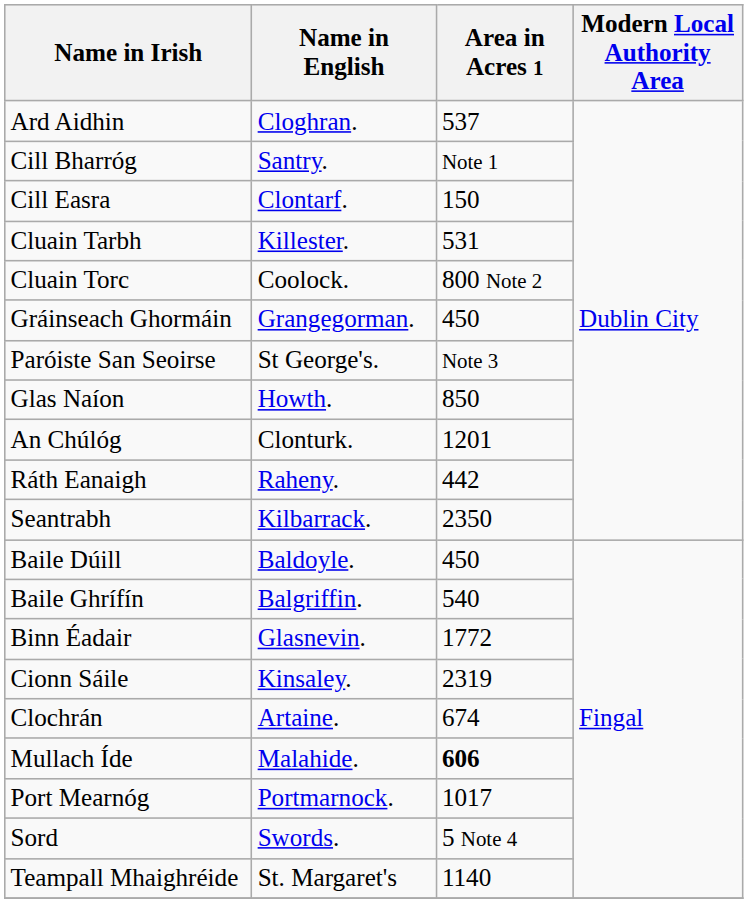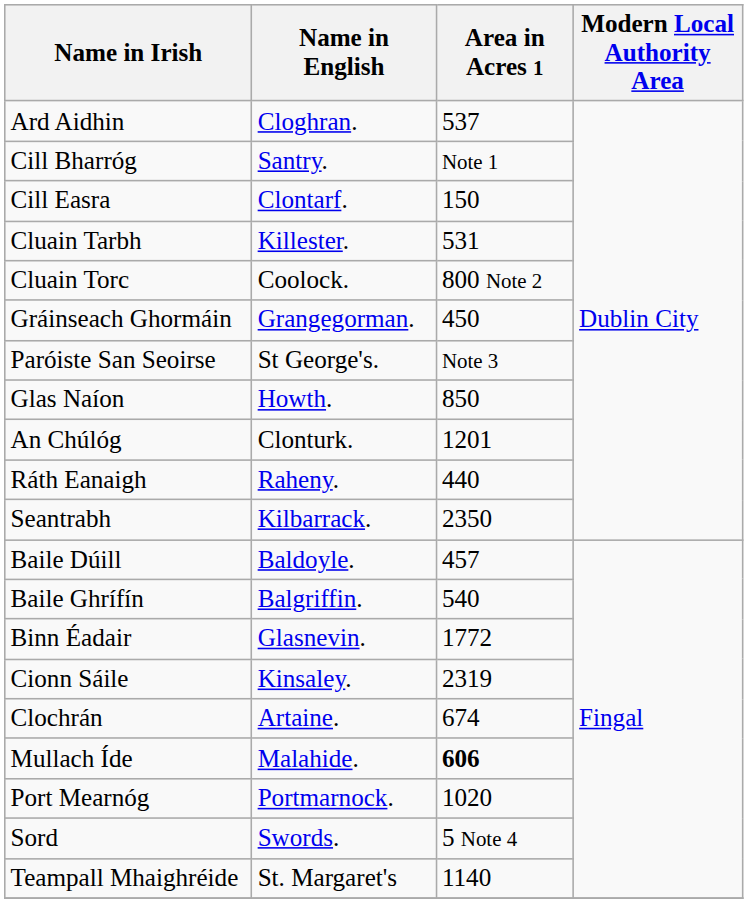Ráth Eanaigh | Area in Acres 1: 442 -> 440
Baile Dúill | Area in Acres 1: 450 -> 457
Port Mearnóg | Area in Acres 1: 1017 -> 1020
